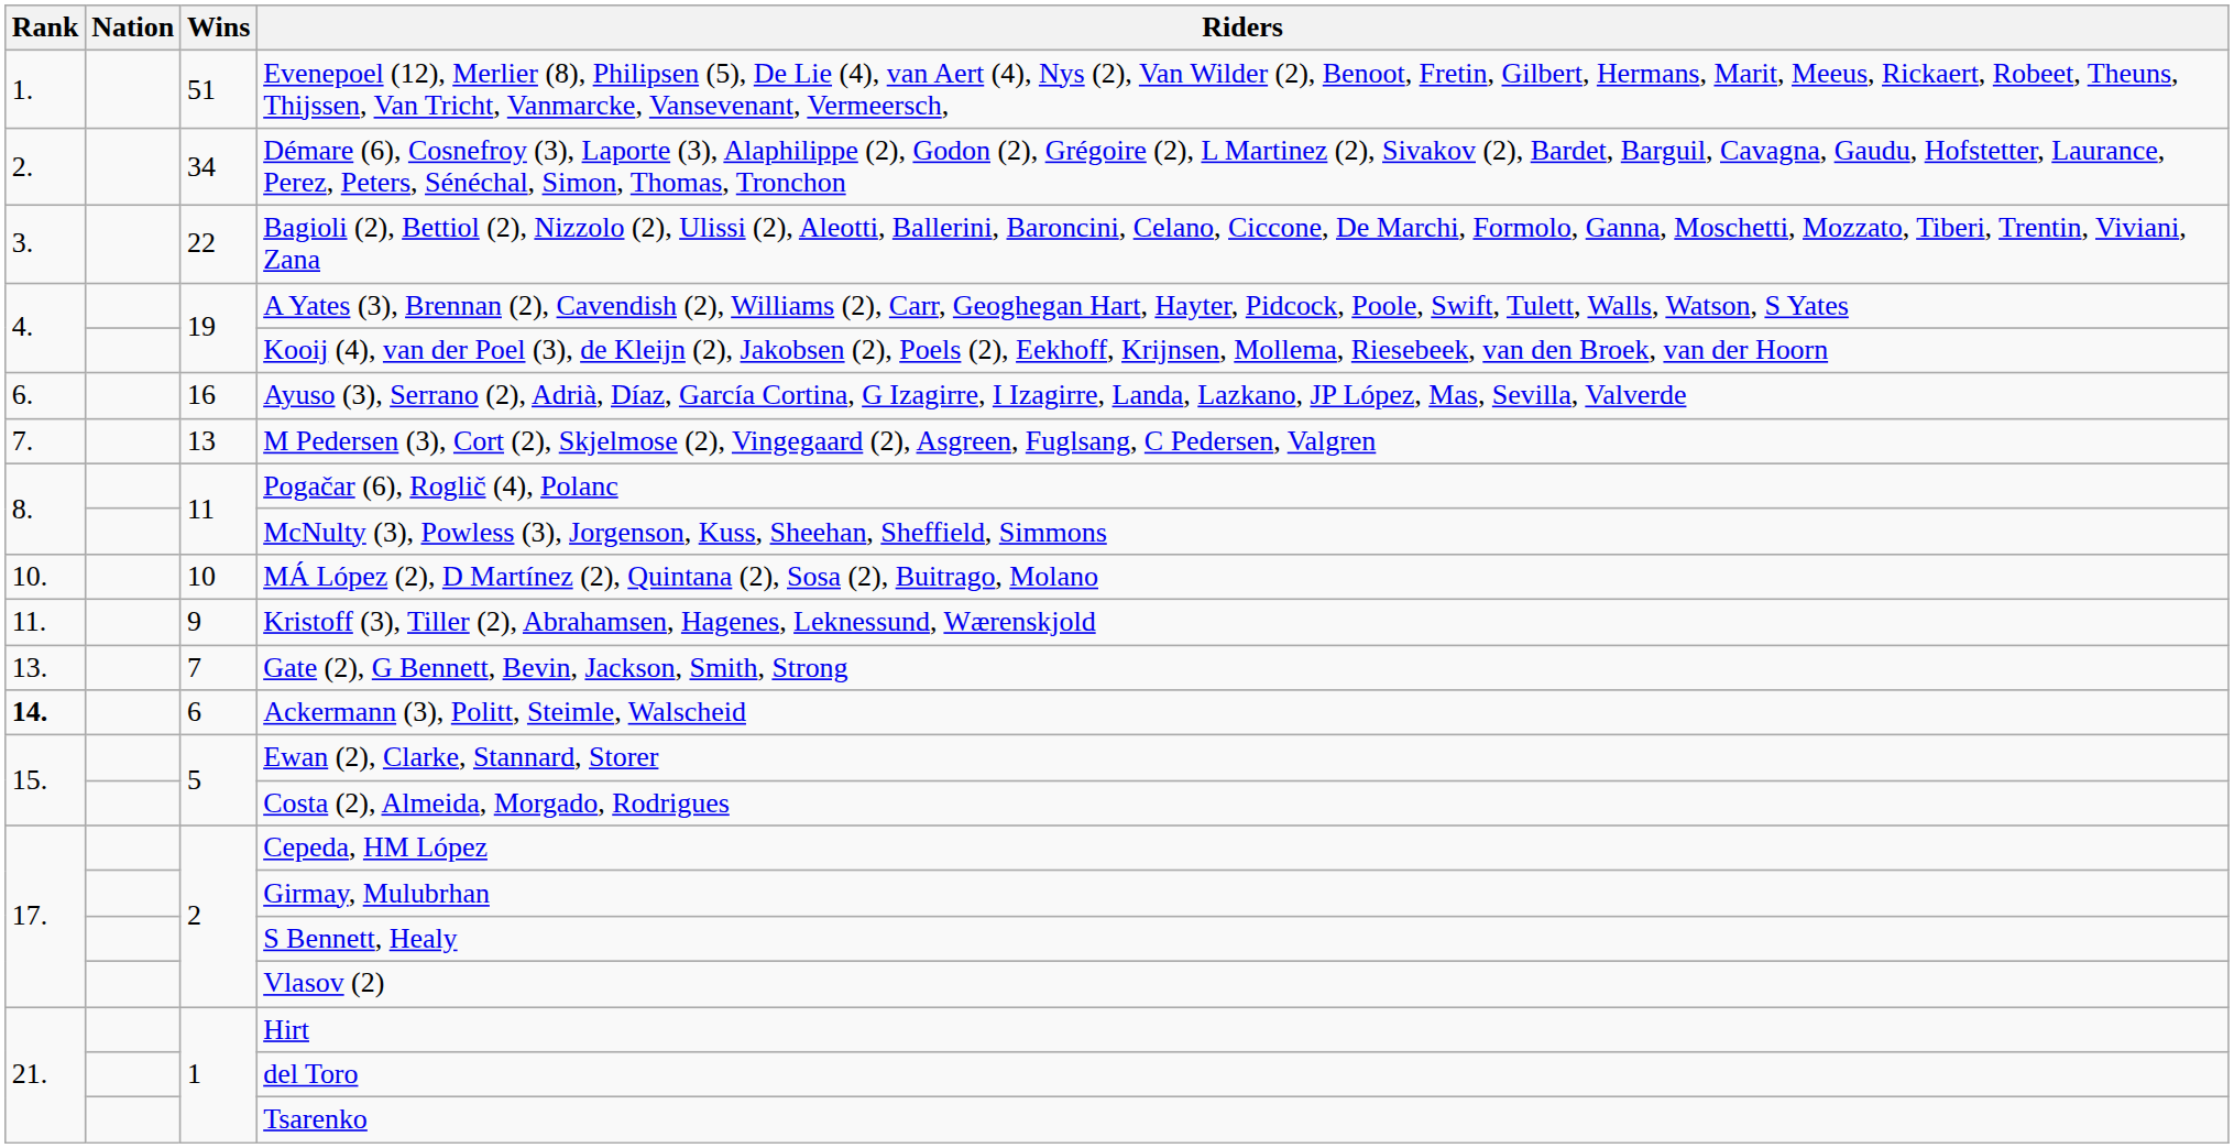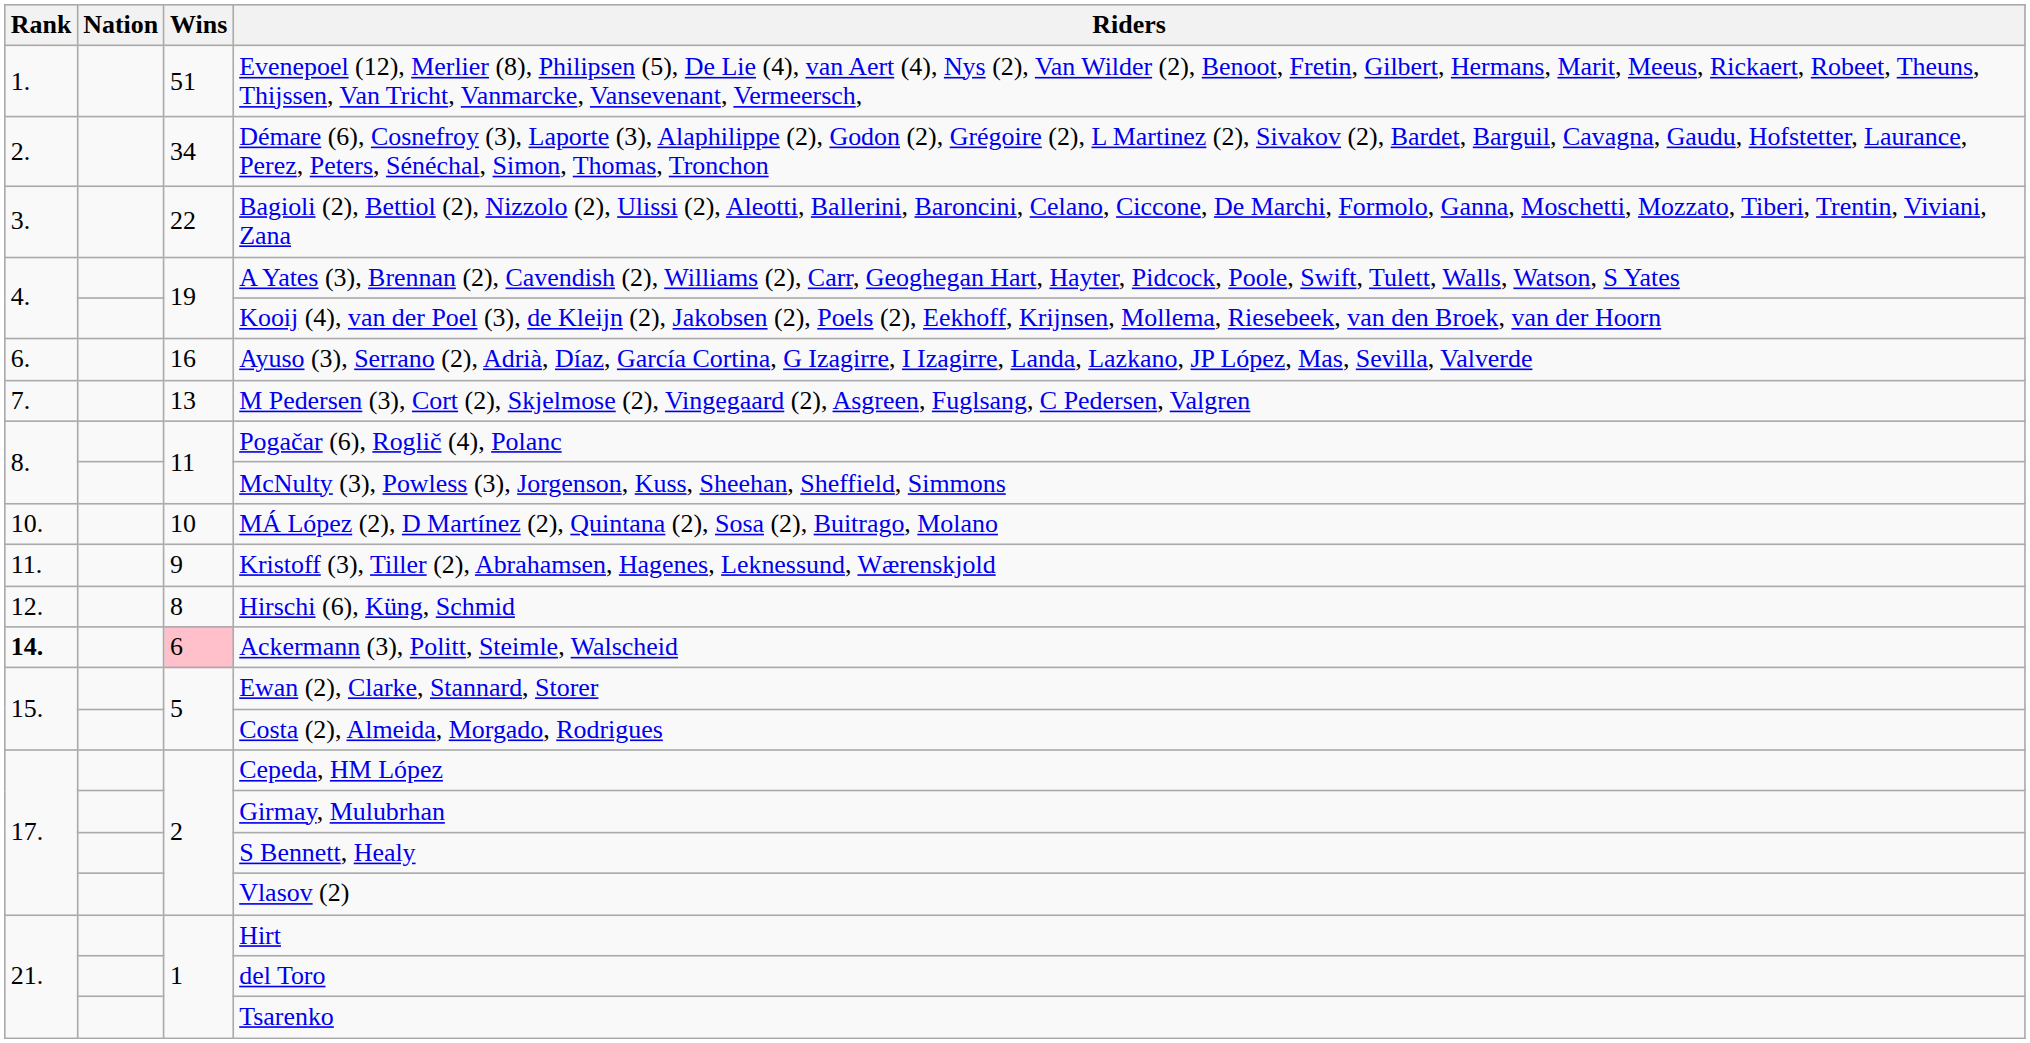+ row: 12. | 8 | Hirschi (6), Küng, Schmid
- row: 13. | 7 | Gate (2), G Bennett, Bevin, Jackson, Smith, Strong
Ackermann (3), Politt, Steimle, Walscheid | Wins: no background -> pink background
